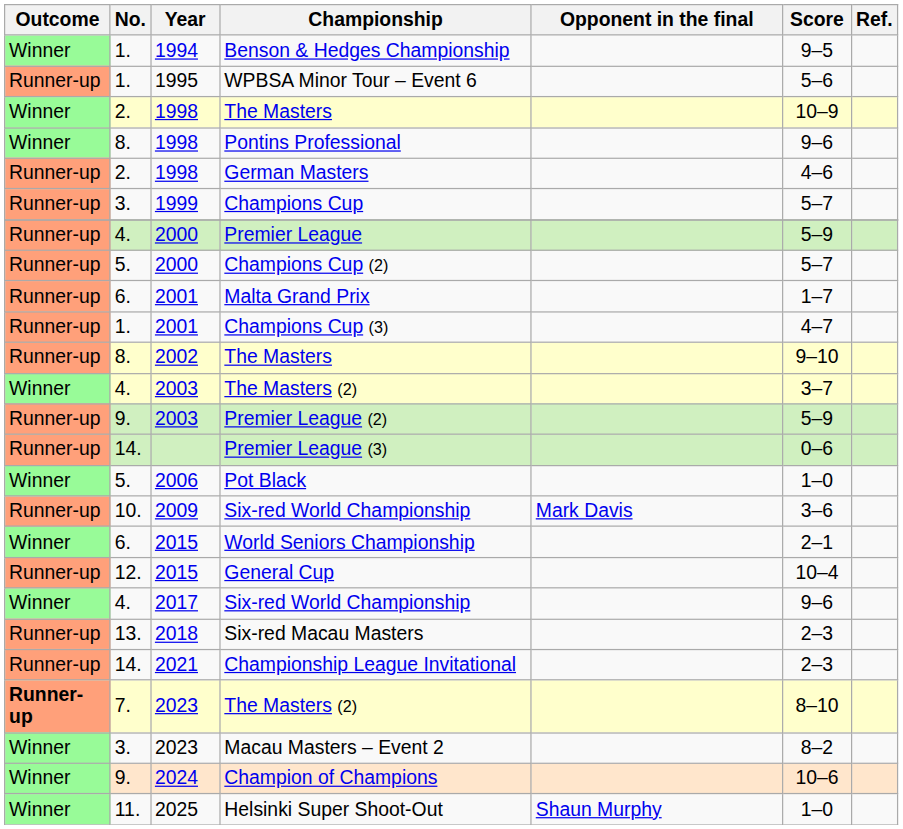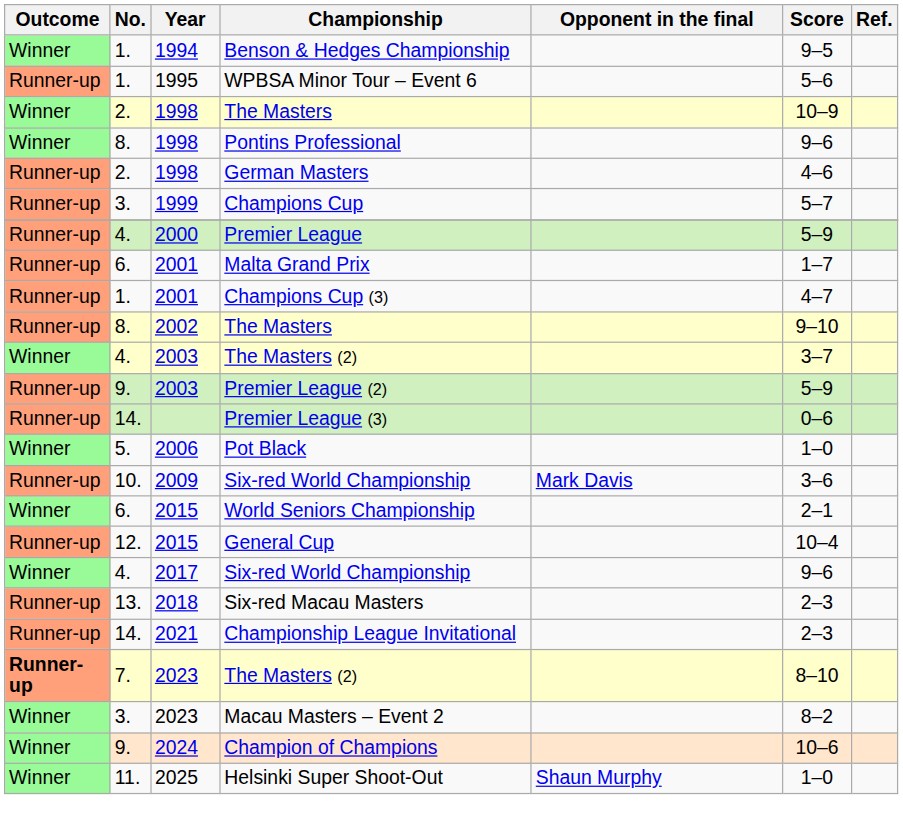- row: Runner-up | 5. | 2000 | Champions Cup (2) | 5–7
